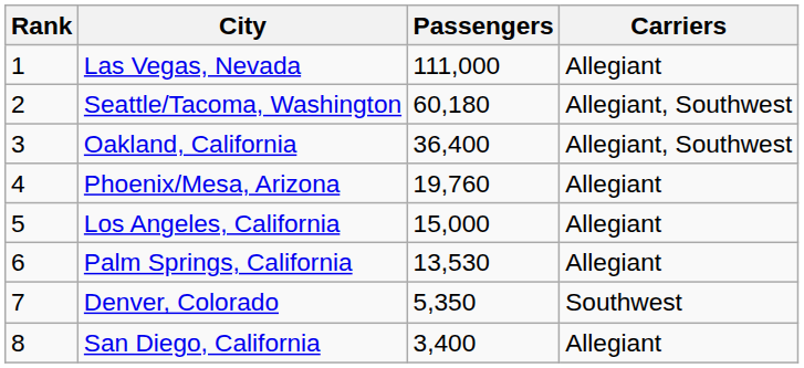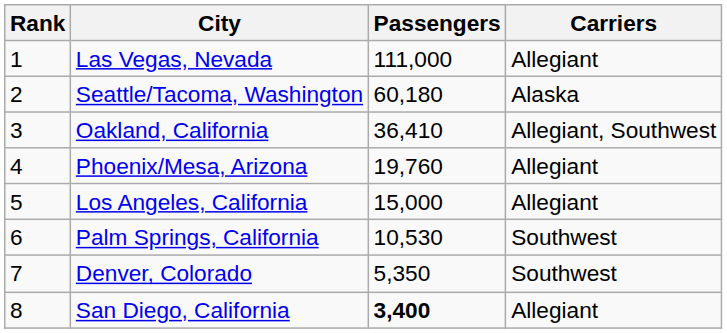Seattle/Tacoma, Washington | Carriers: Allegiant, Southwest -> Alaska
Oakland, California | Passengers: 36,400 -> 36,410
Palm Springs, California | Passengers: 13,530 -> 10,530
Palm Springs, California | Carriers: Allegiant -> Southwest
San Diego, California | Passengers: normal -> bold
